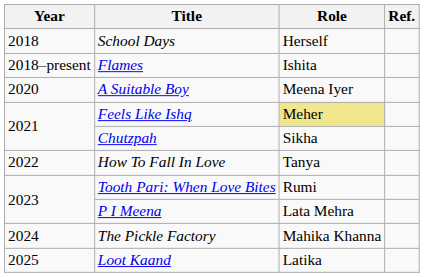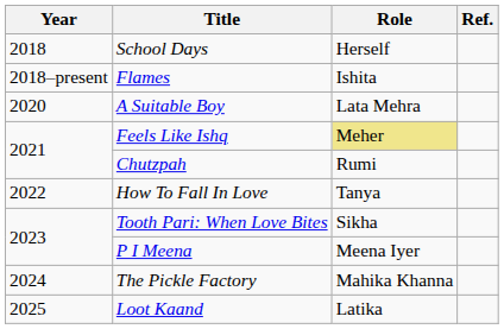A Suitable Boy | Role: Meena Iyer -> Lata Mehra
Chutzpah | Role: Sikha -> Rumi
Tooth Pari: When Love Bites | Role: Rumi -> Sikha
P I Meena | Role: Lata Mehra -> Meena Iyer
